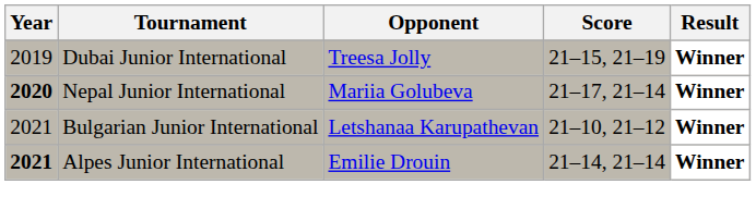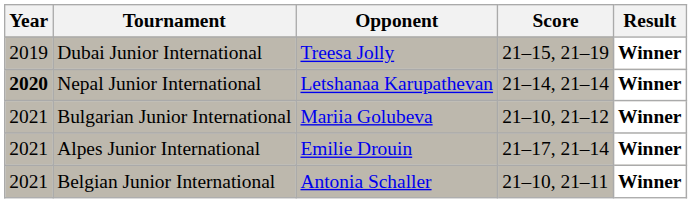Nepal Junior International | Opponent: Mariia Golubeva -> Letshanaa Karupathevan
Nepal Junior International | Score: 21–17, 21–14 -> 21–14, 21–14
Bulgarian Junior International | Opponent: Letshanaa Karupathevan -> Mariia Golubeva
Alpes Junior International | Year: bold -> normal
Alpes Junior International | Score: 21–14, 21–14 -> 21–17, 21–14
+ row: 2021 | Belgian Junior International | Antonia Schaller | 21–10, 21–11 | Winner
